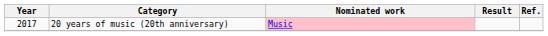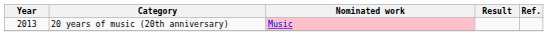20 years of music (20th anniversary) | Year: 2017 -> 2013
